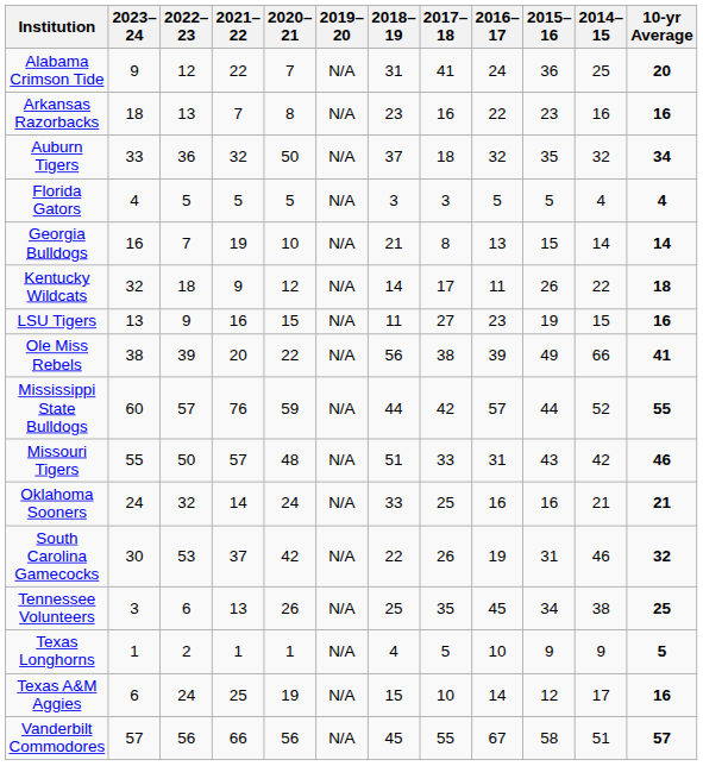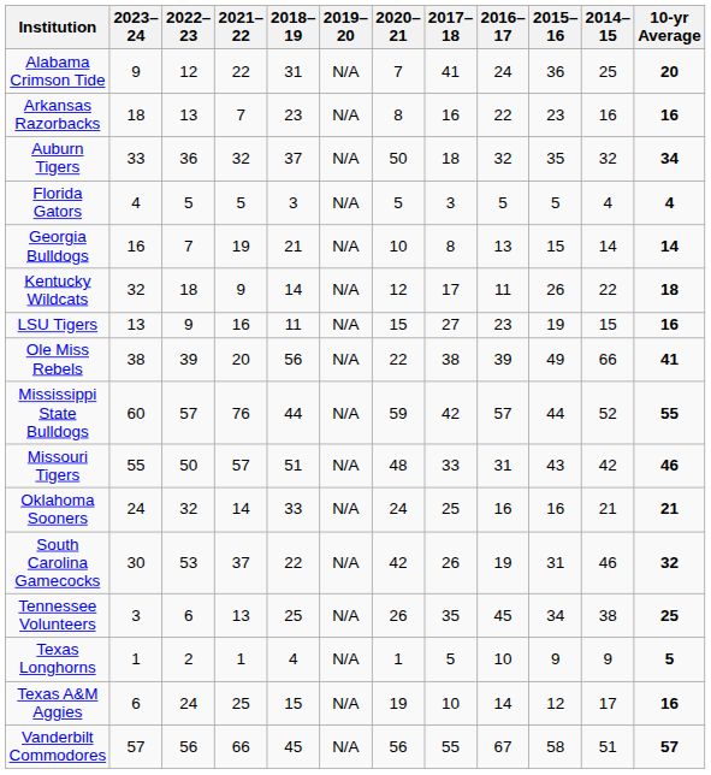columns swapped: 2020– 21 <-> 2018– 19
